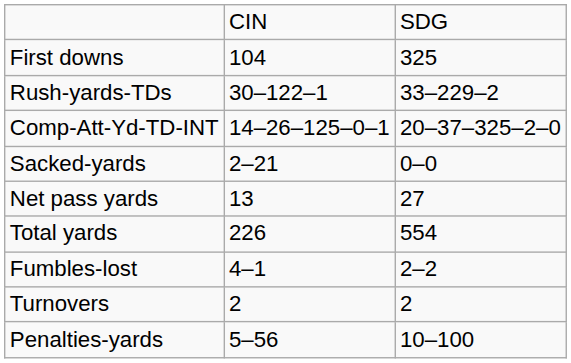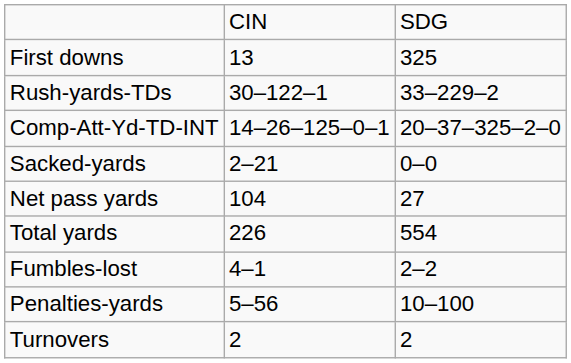First downs | column 2: 104 -> 13
Net pass yards | column 2: 13 -> 104
rows swapped: Turnovers <-> Penalties-yards
